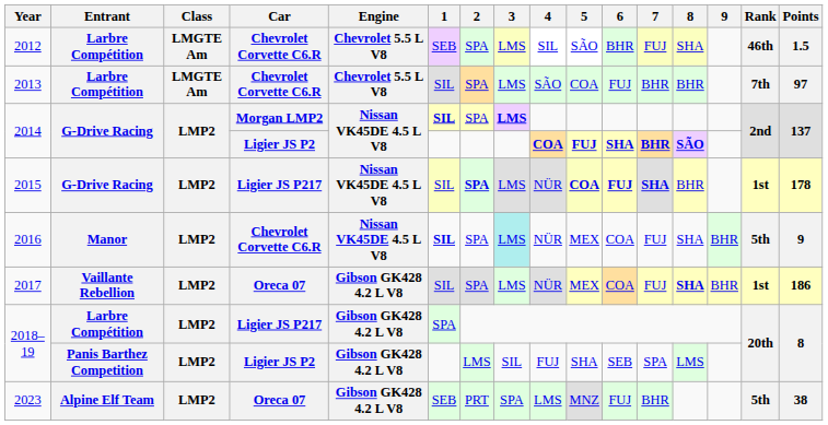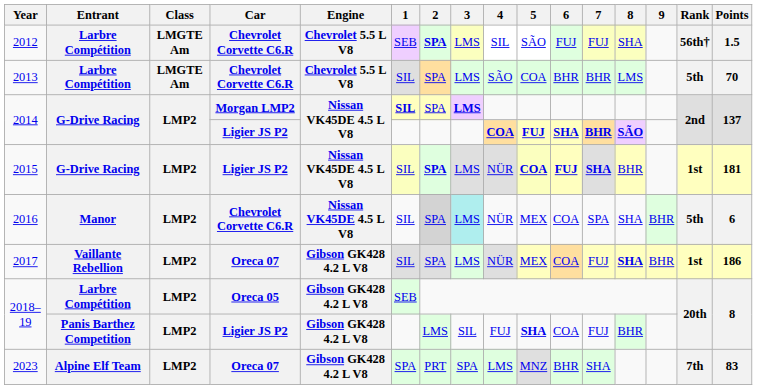2012 | 2: normal -> bold
2012 | 6: BHR -> FUJ
2012 | Rank: 46th -> 56th†
2013 | 6: FUJ -> BHR
2013 | 8: BHR -> LMS
2013 | Rank: 7th -> 5th
2013 | Points: 97 -> 70
2015 | Car: Ligier JS P217 -> Ligier JS P2
2015 | Points: 178 -> 181
2016 | 1: bold -> normal
2016 | 2: no background -> lightgrey background
2016 | 7: FUJ -> SPA
2016 | Points: 9 -> 6
2018–19 / Larbre Compétition | Car: Ligier JS P217 -> Oreca 05
2018–19 / Larbre Compétition | 1: SPA -> SEB
2018–19 / Panis Barthez Competition | 5: normal -> bold
2018–19 / Panis Barthez Competition | 6: SEB -> COA
2018–19 / Panis Barthez Competition | 7: SPA -> FUJ
2018–19 / Panis Barthez Competition | 8: LMS -> BHR
2023 | 1: SEB -> SPA
2023 | 6: FUJ -> BHR
2023 | 7: BHR -> SHA
2023 | Rank: 5th -> 7th
2023 | Points: 38 -> 83
